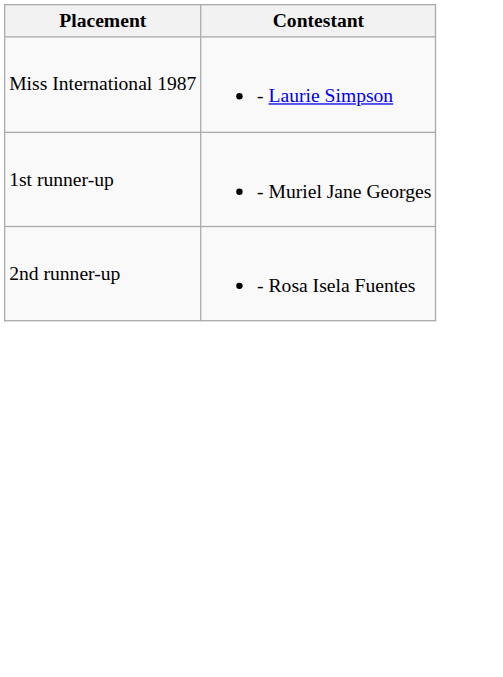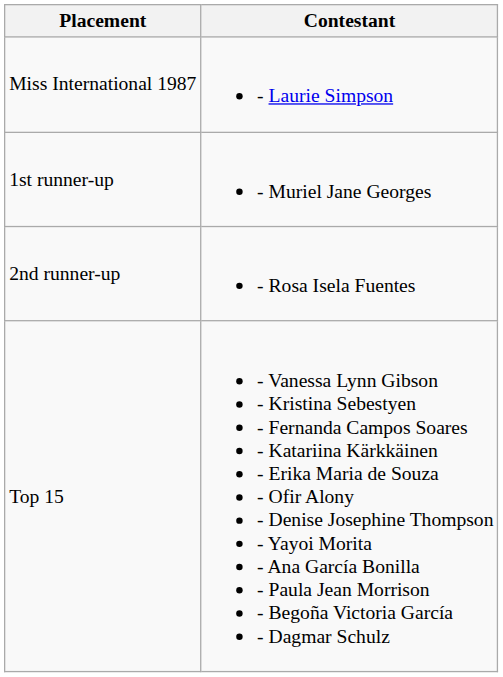+ row: Top 15 | - Vanessa Lynn Gibson - Kristina Sebestyen - Fernanda Campos Soares - Katariina Kärkkäinen - Erika Maria de Souza - Ofir Alony - Denise Josephine Thompson - Yayoi Morita - Ana García Bonilla - Paula Jean Morrison - Begoña Victoria García - Dagmar Schulz
